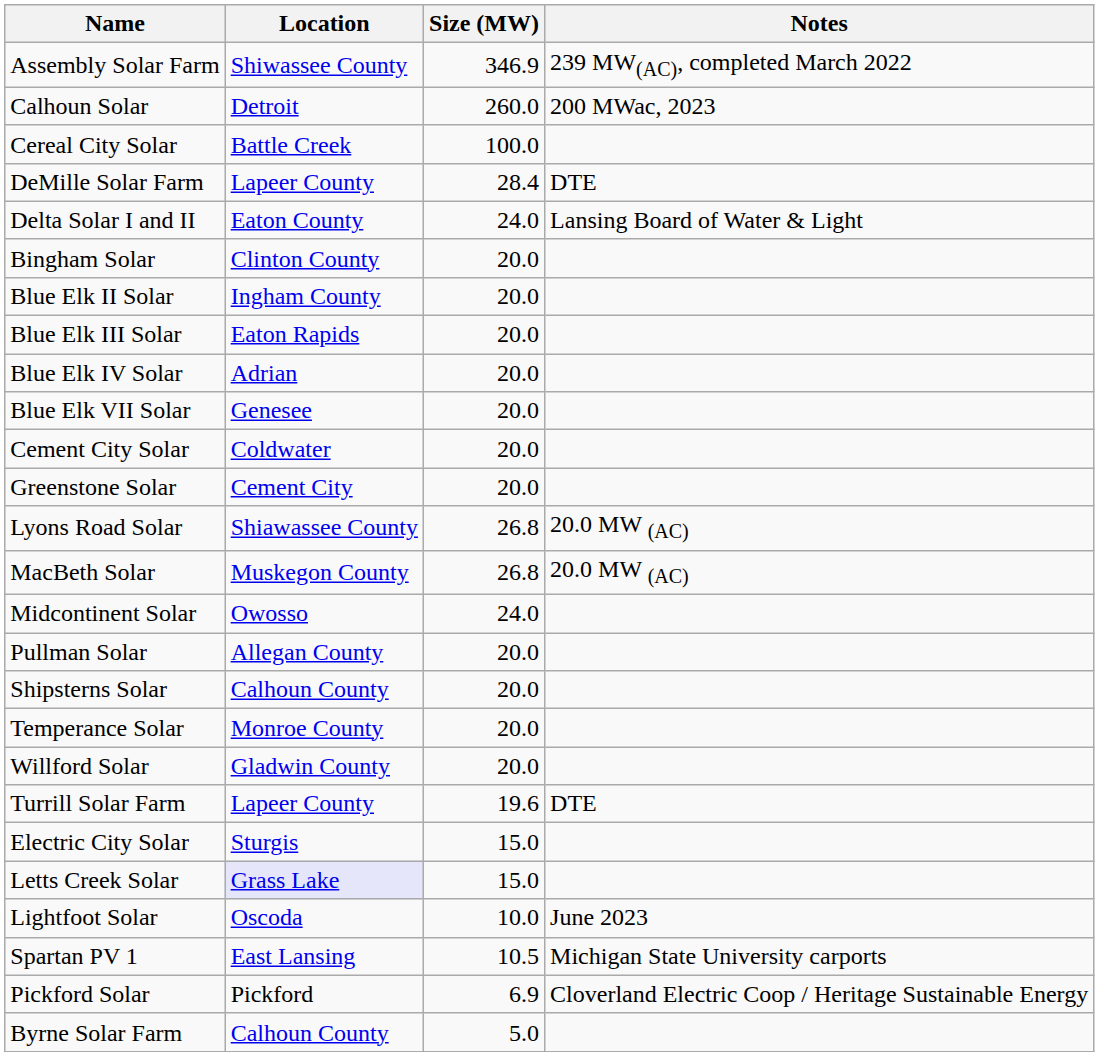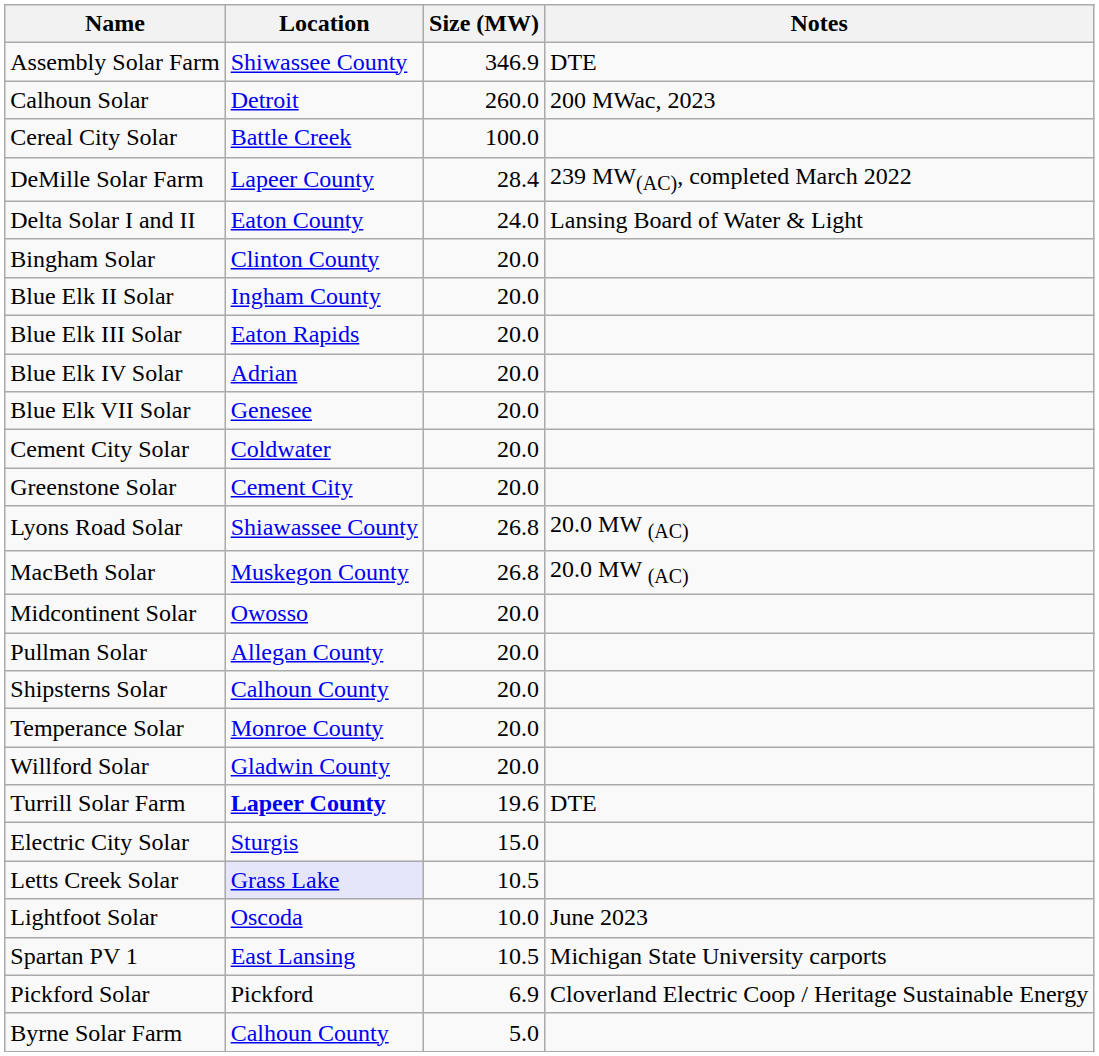Assembly Solar Farm | Notes: 239 MW(AC), completed March 2022 -> DTE
DeMille Solar Farm | Notes: DTE -> 239 MW(AC), completed March 2022
Midcontinent Solar | Size (MW): 24.0 -> 20.0
Turrill Solar Farm | Location: normal -> bold
Letts Creek Solar | Size (MW): 15.0 -> 10.5
